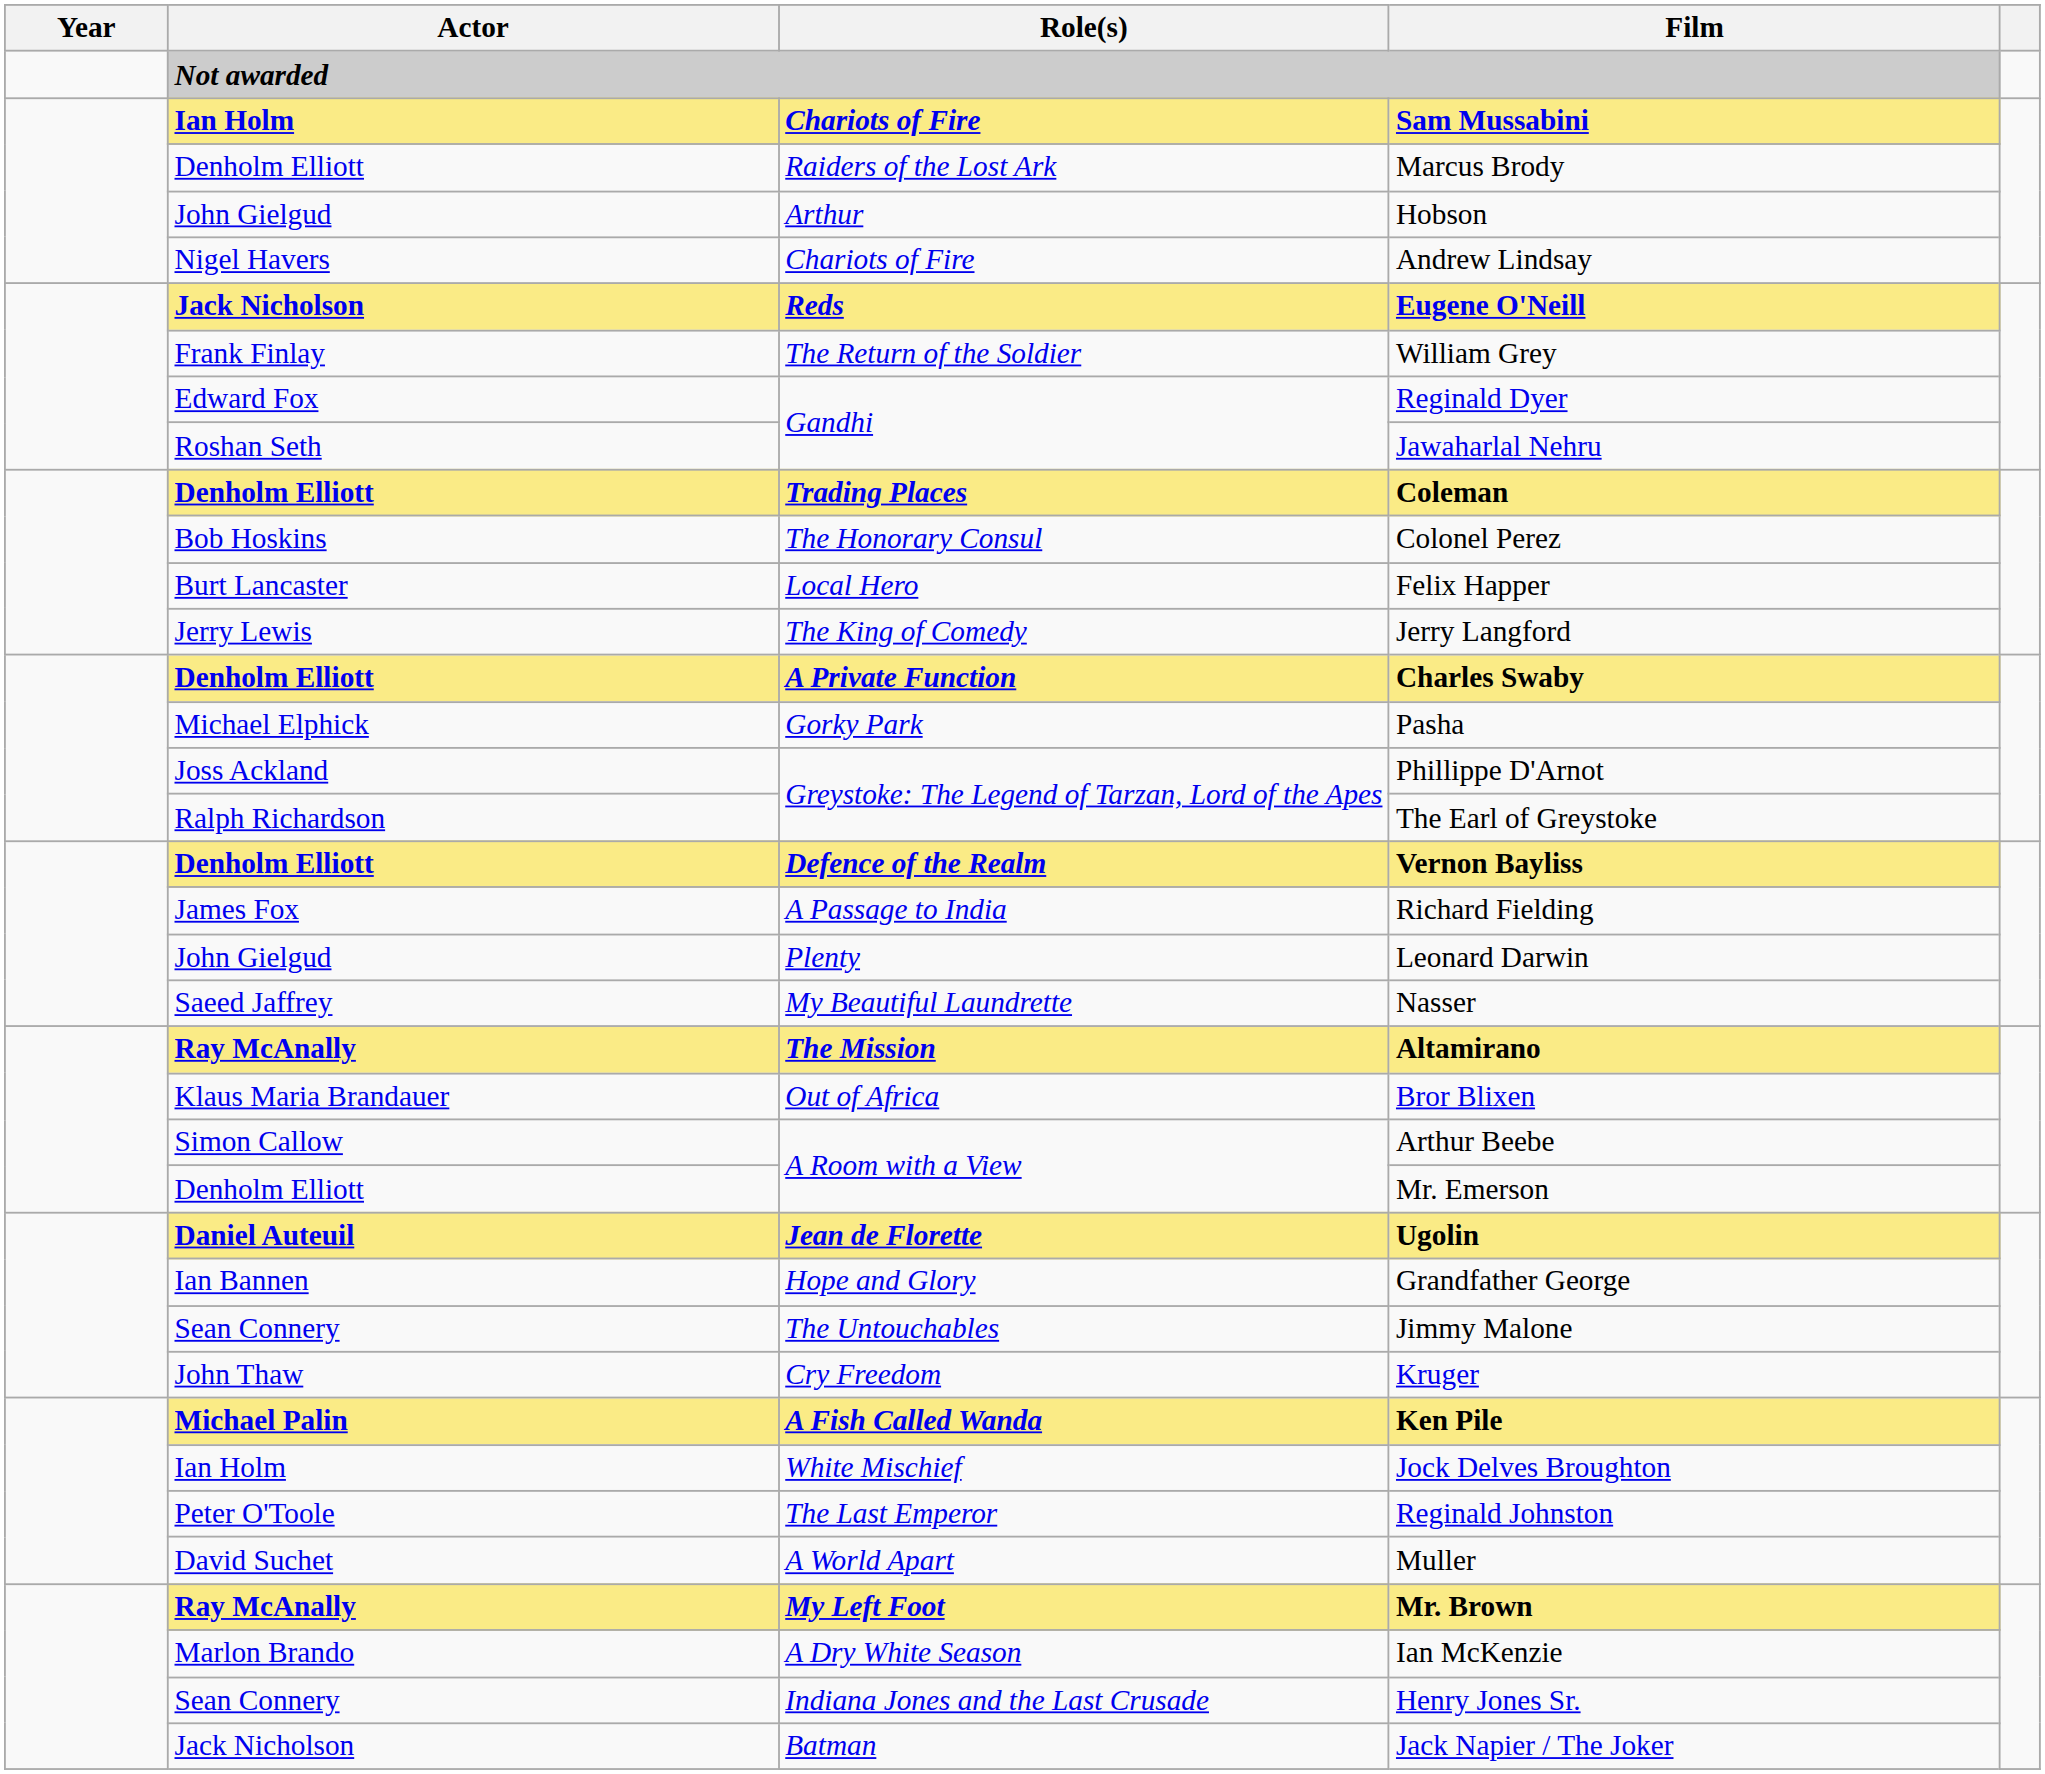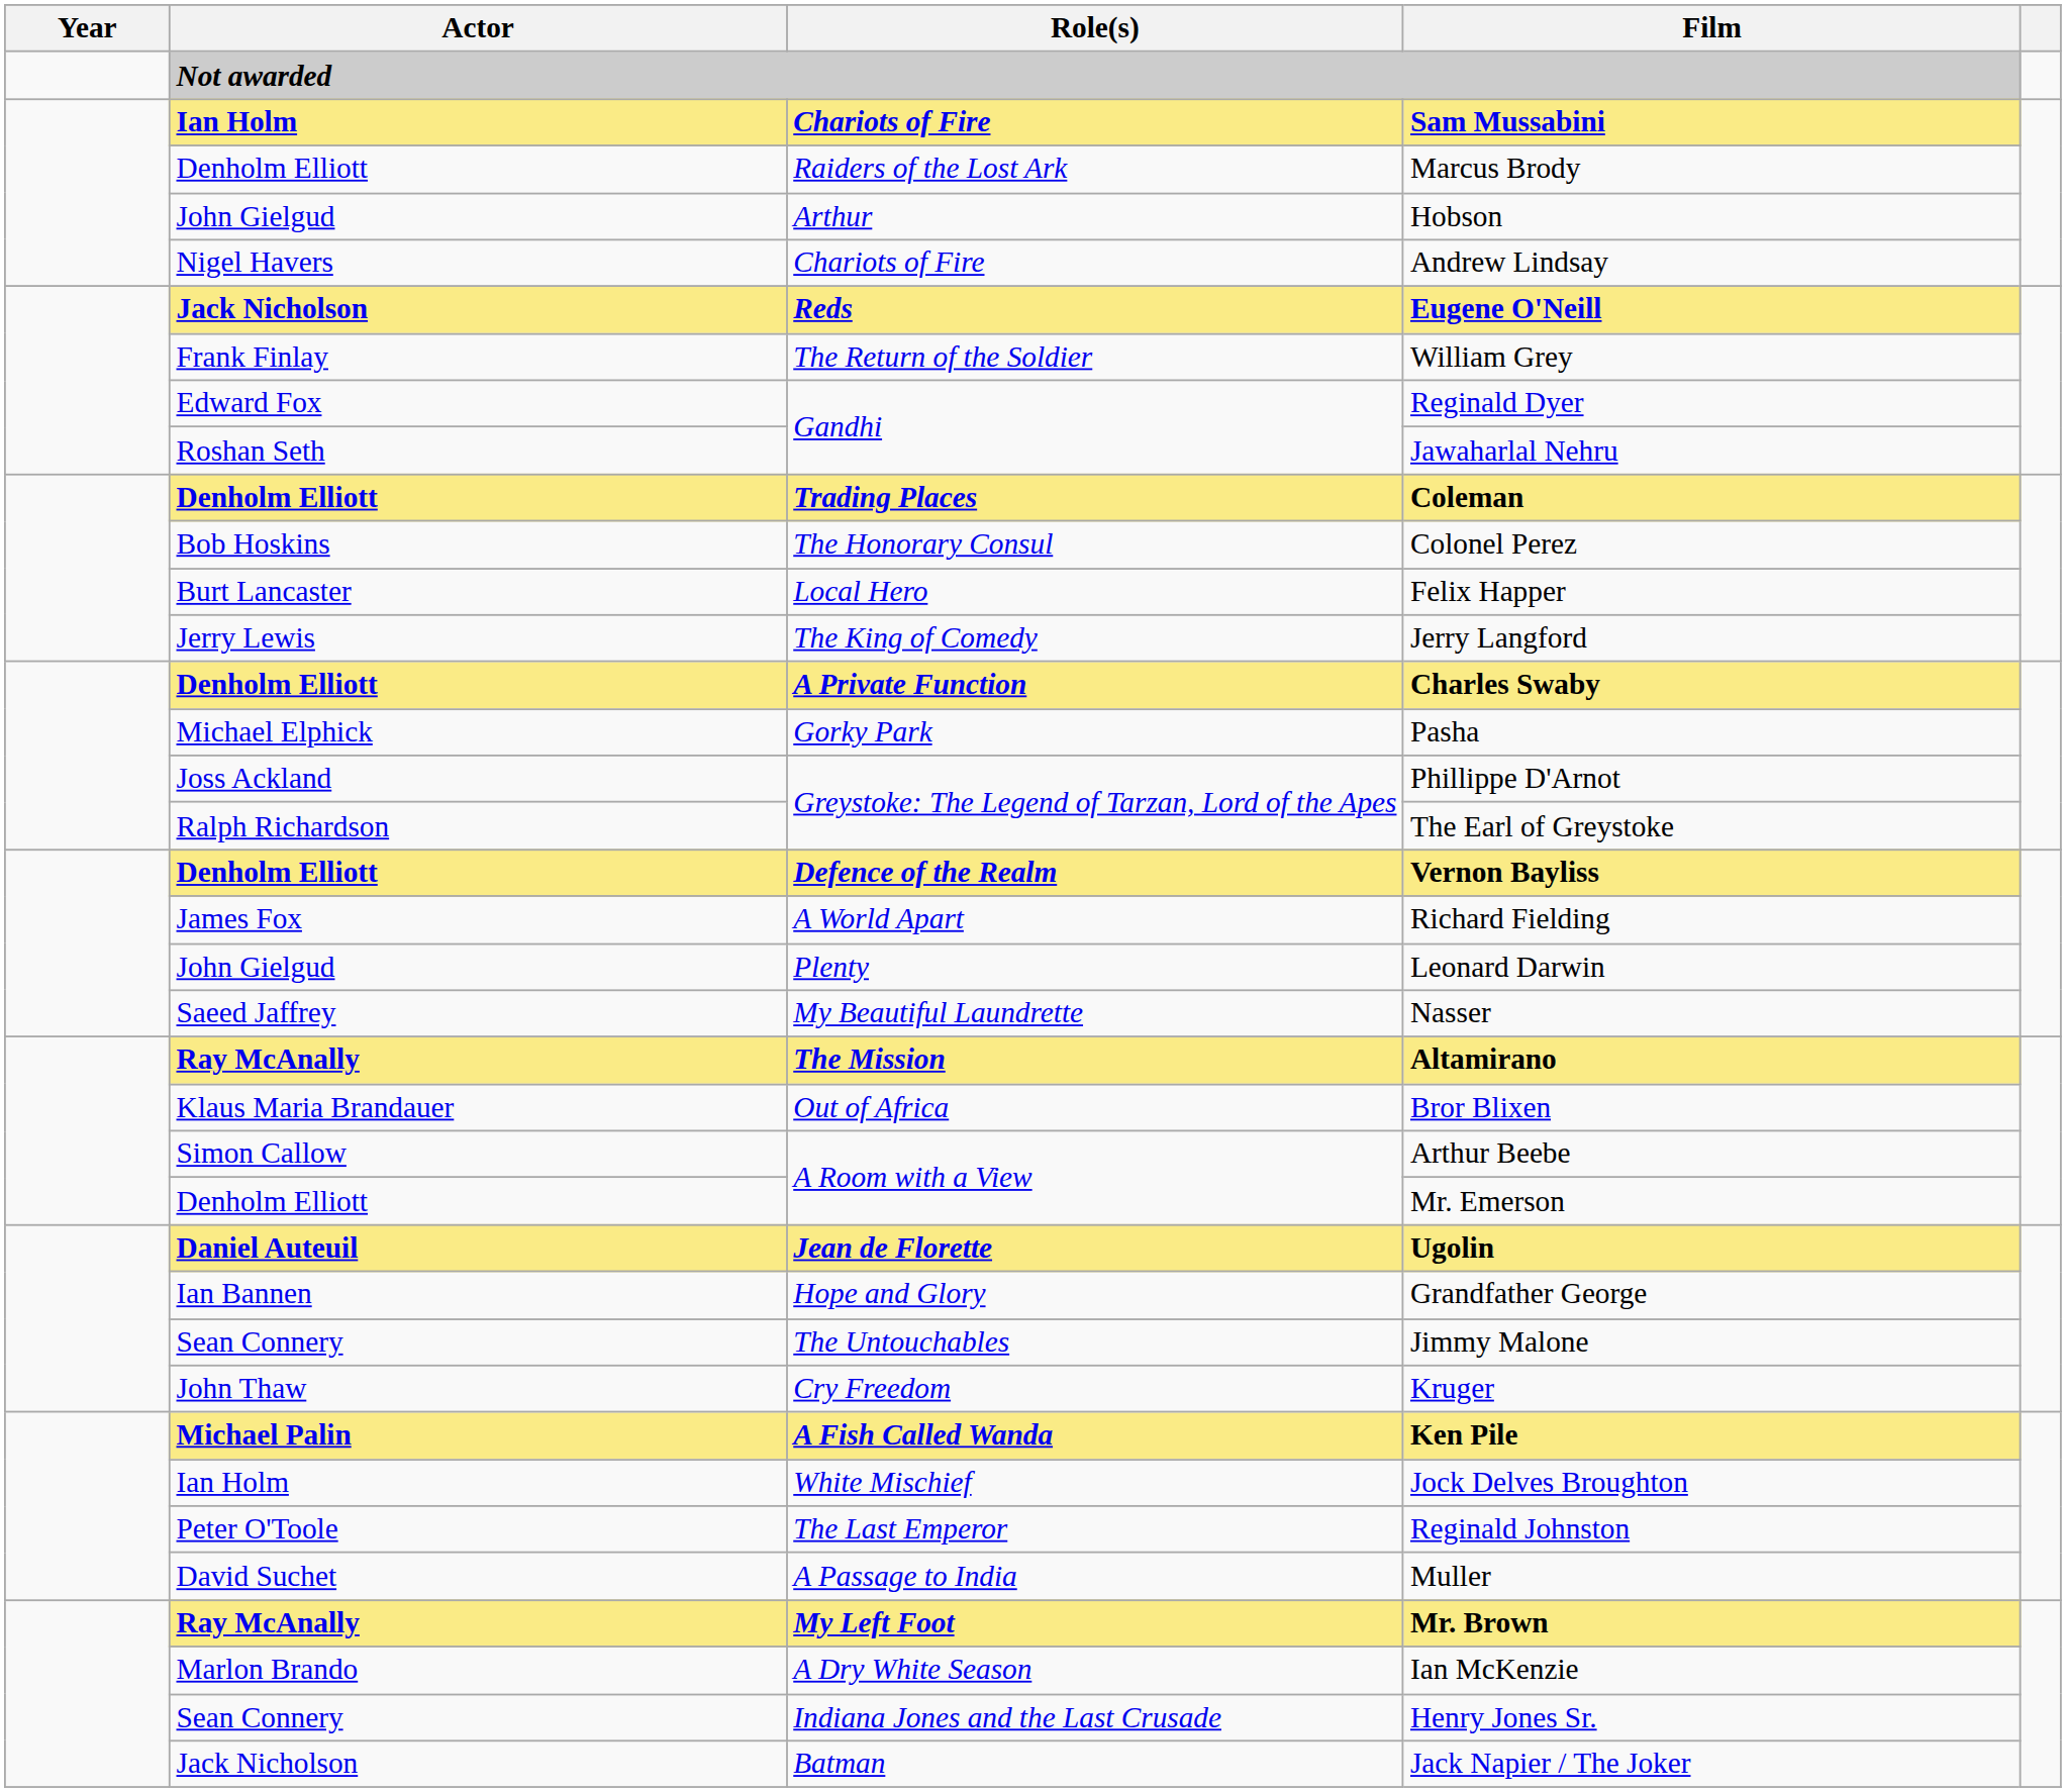Richard Fielding | Role(s): A Passage to India -> A World Apart
Muller | Role(s): A World Apart -> A Passage to India
